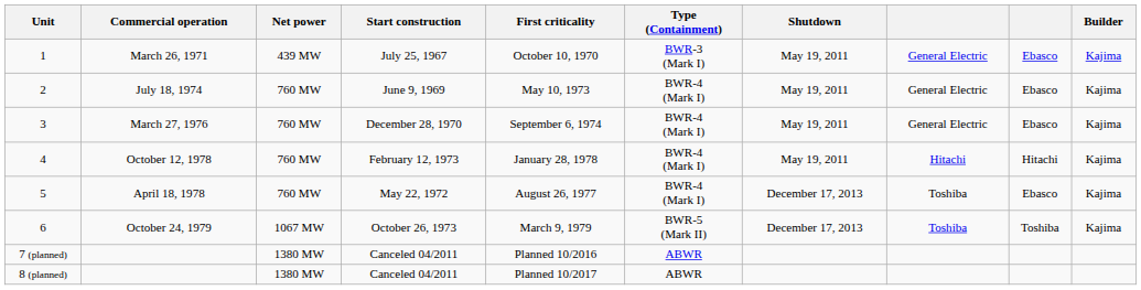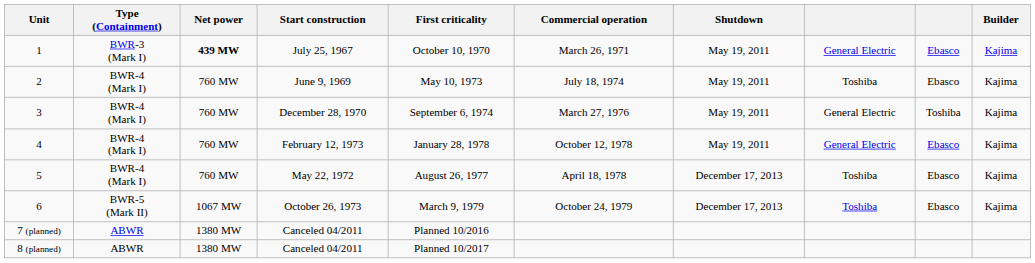columns swapped: Type (Containment) <-> Commercial operation
1 | Net power: normal -> bold
2 | column 8: General Electric -> Toshiba
3 | column 9: Ebasco -> Toshiba
4 | column 8: Hitachi -> General Electric
4 | column 9: Hitachi -> Ebasco
6 | column 9: Toshiba -> Ebasco
